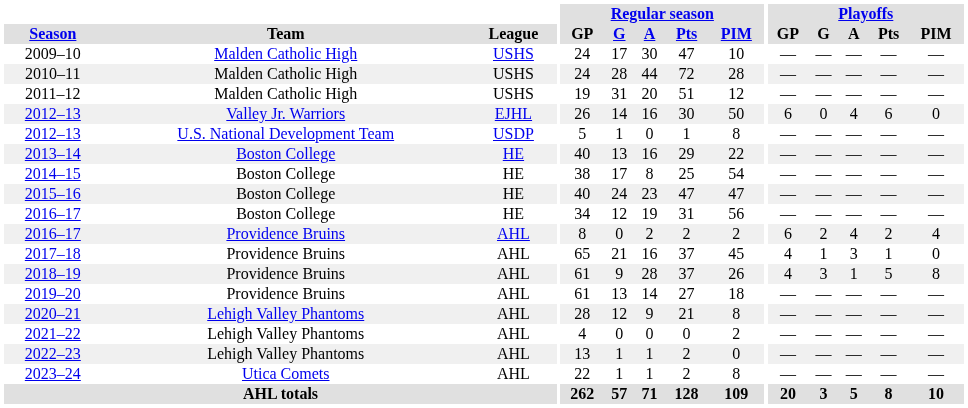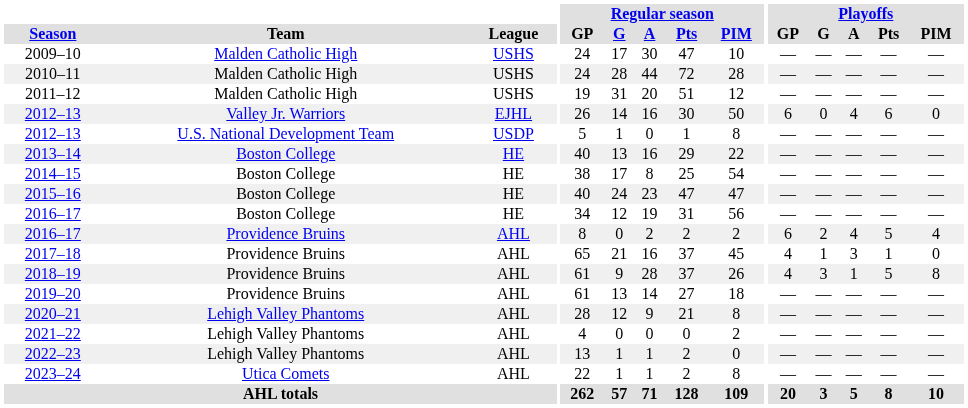2016–17 / Providence Bruins | Playoffs / Pts: 2 -> 5
